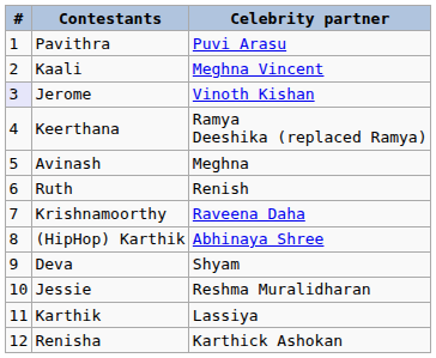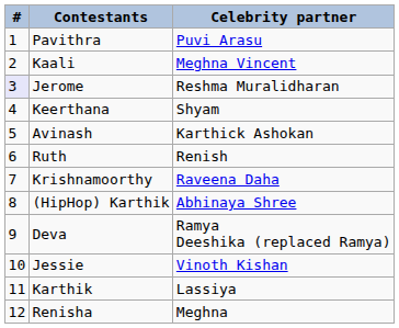Jerome | Celebrity partner: Vinoth Kishan -> Reshma Muralidharan
Keerthana | Celebrity partner: Ramya Deeshika (replaced Ramya) -> Shyam
Avinash | Celebrity partner: Meghna -> Karthick Ashokan
Deva | Celebrity partner: Shyam -> Ramya Deeshika (replaced Ramya)
Jessie | Celebrity partner: Reshma Muralidharan -> Vinoth Kishan
Renisha | Celebrity partner: Karthick Ashokan -> Meghna
